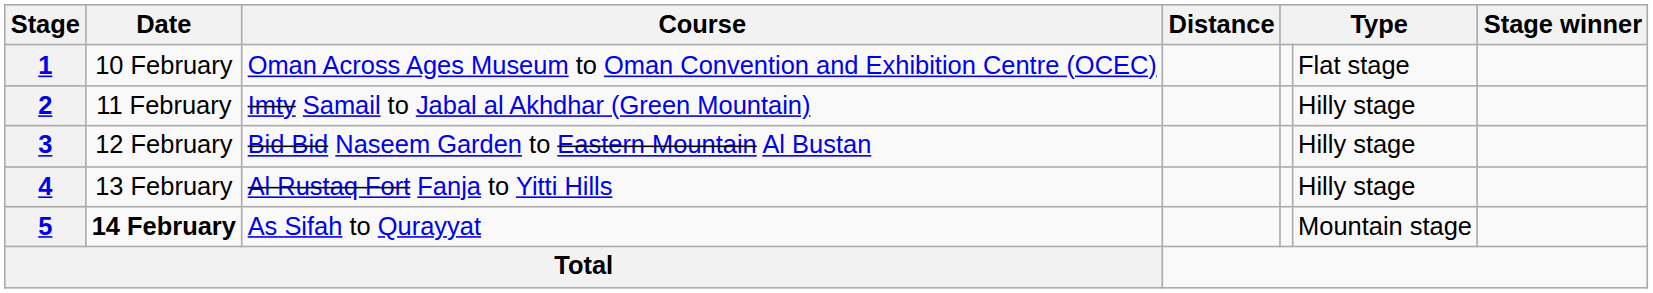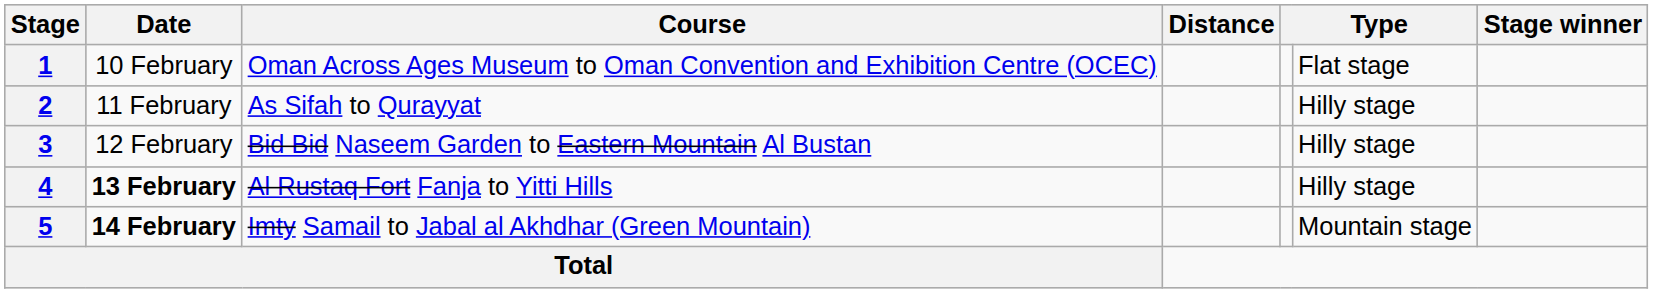2 | Course: Imty Samail to Jabal al Akhdhar (Green Mountain) -> As Sifah to Qurayyat
4 | Date: normal -> bold
5 | Course: As Sifah to Qurayyat -> Imty Samail to Jabal al Akhdhar (Green Mountain)
